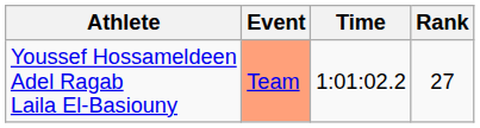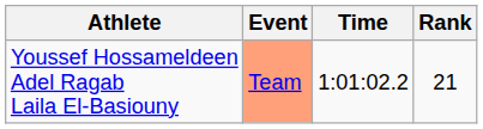Youssef Hossameldeen Adel Ragab Laila El-Basiouny | Rank: 27 -> 21
